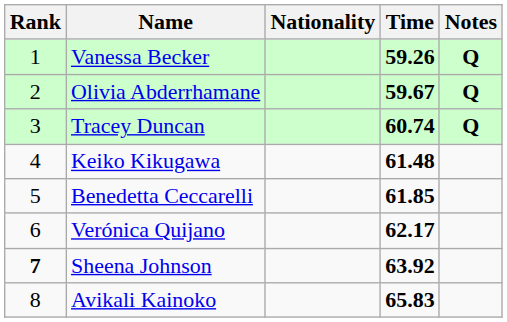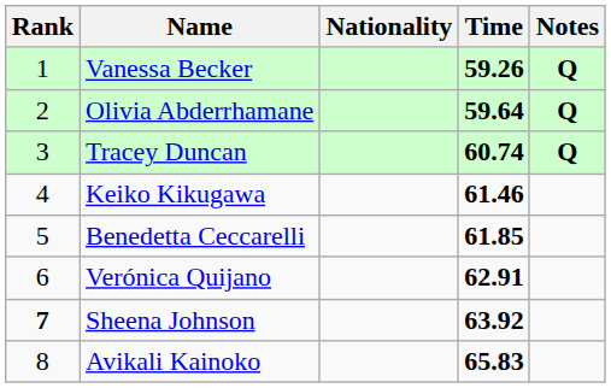Olivia Abderrhamane | Time: 59.67 -> 59.64
Keiko Kikugawa | Time: 61.48 -> 61.46
Verónica Quijano | Time: 62.17 -> 62.91
